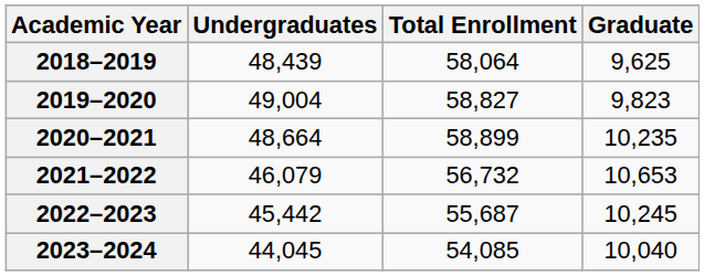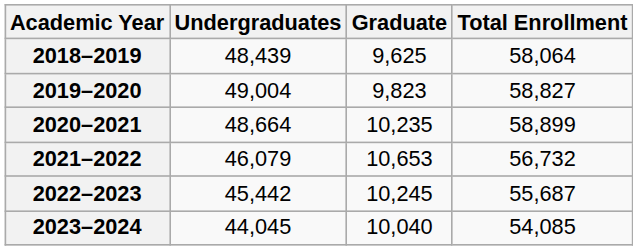columns swapped: Graduate <-> Total Enrollment
